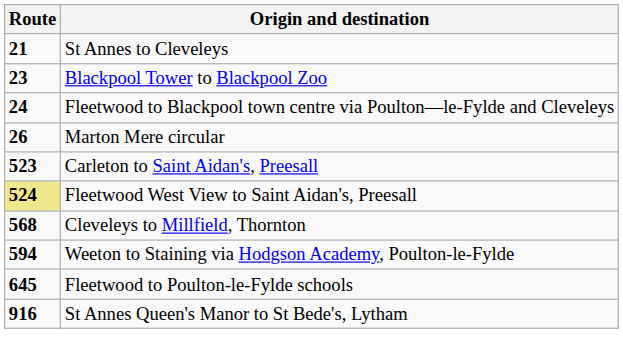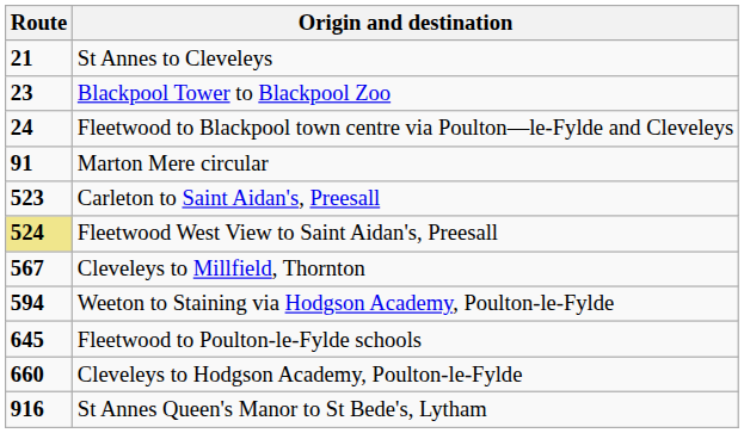Marton Mere circular | Route: 26 -> 91
Cleveleys to Millfield, Thornton | Route: 568 -> 567
+ row: 660 | Cleveleys to Hodgson Academy, Poulton-le-Fylde
